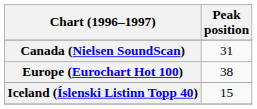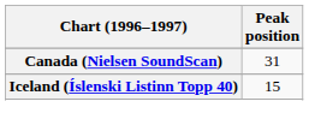- row: Europe (Eurochart Hot 100) | 38
